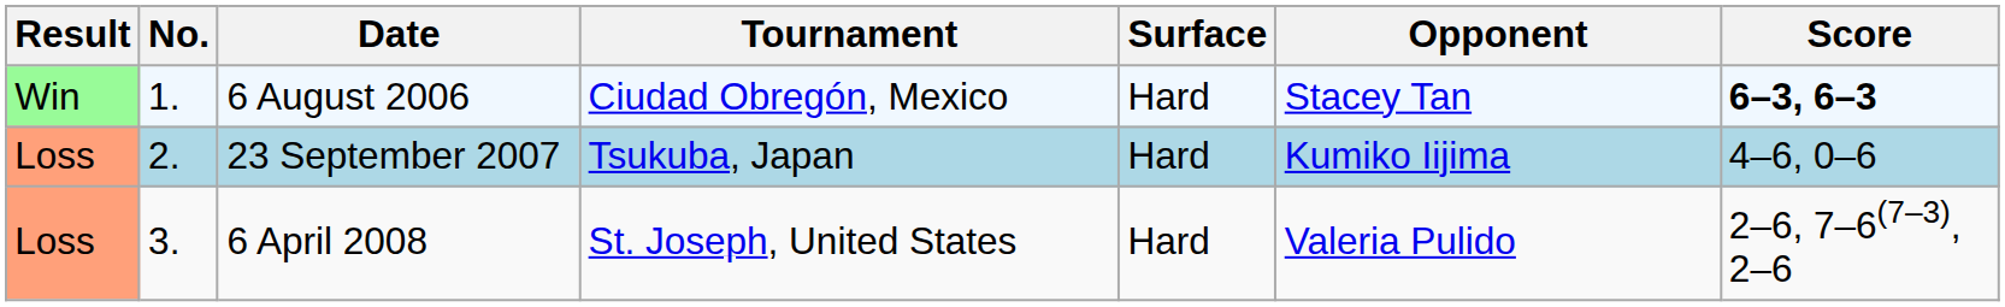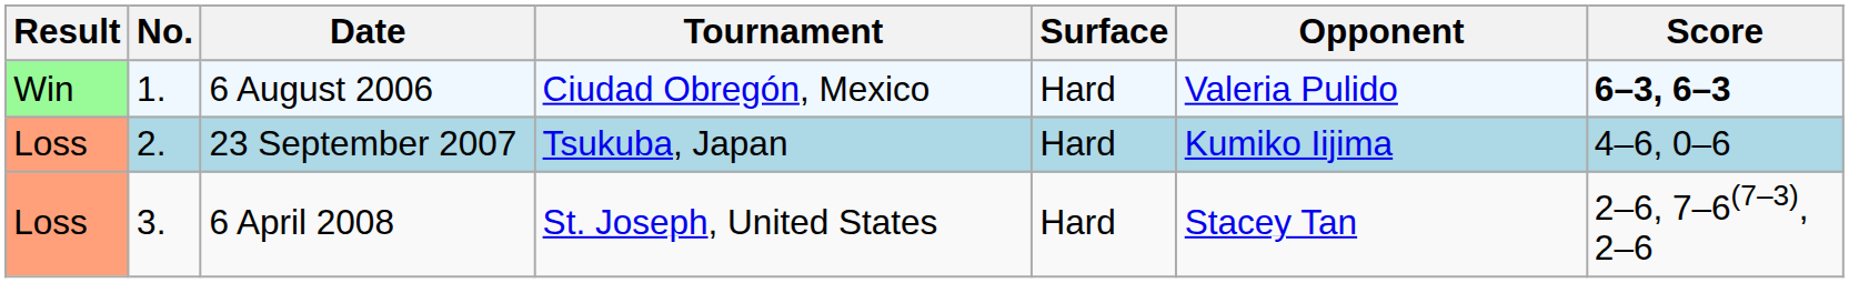6 August 2006 | Opponent: Stacey Tan -> Valeria Pulido
6 April 2008 | Opponent: Valeria Pulido -> Stacey Tan
